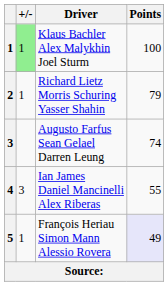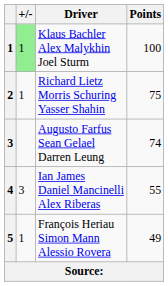Richard Lietz Morris Schuring Yasser Shahin | Points: 79 -> 75
François Heriau Simon Mann Alessio Rovera | Points: lavender background -> no background
